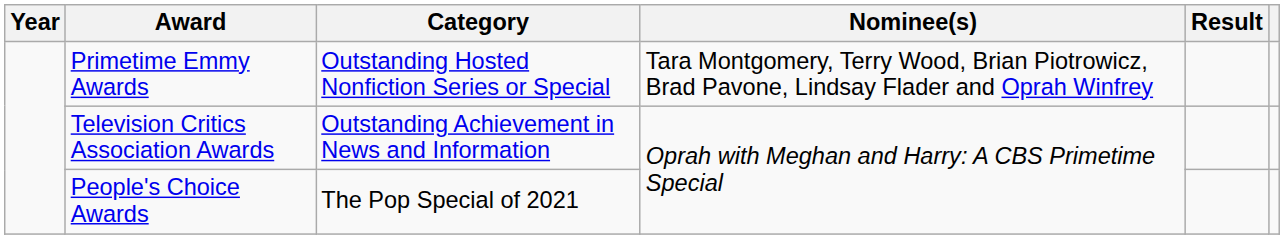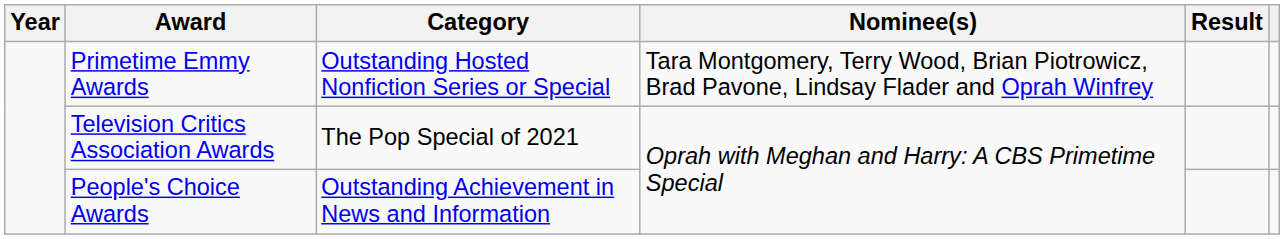Television Critics Association Awards | Category: Outstanding Achievement in News and Information -> The Pop Special of 2021
People's Choice Awards | Category: The Pop Special of 2021 -> Outstanding Achievement in News and Information
